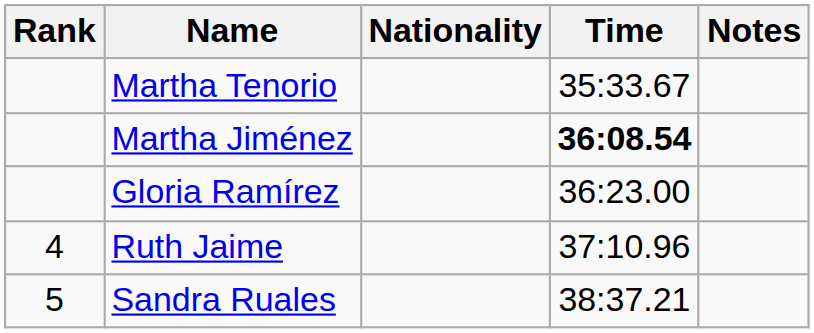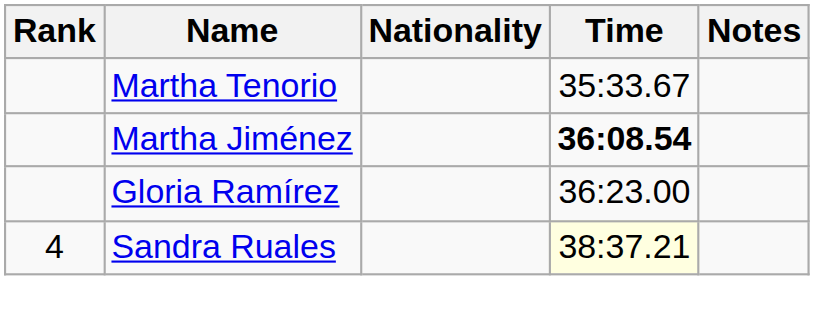- row: 4 | Ruth Jaime | 37:10.96
Sandra Ruales | Rank: 5 -> 4
Sandra Ruales | Time: no background -> lightyellow background
